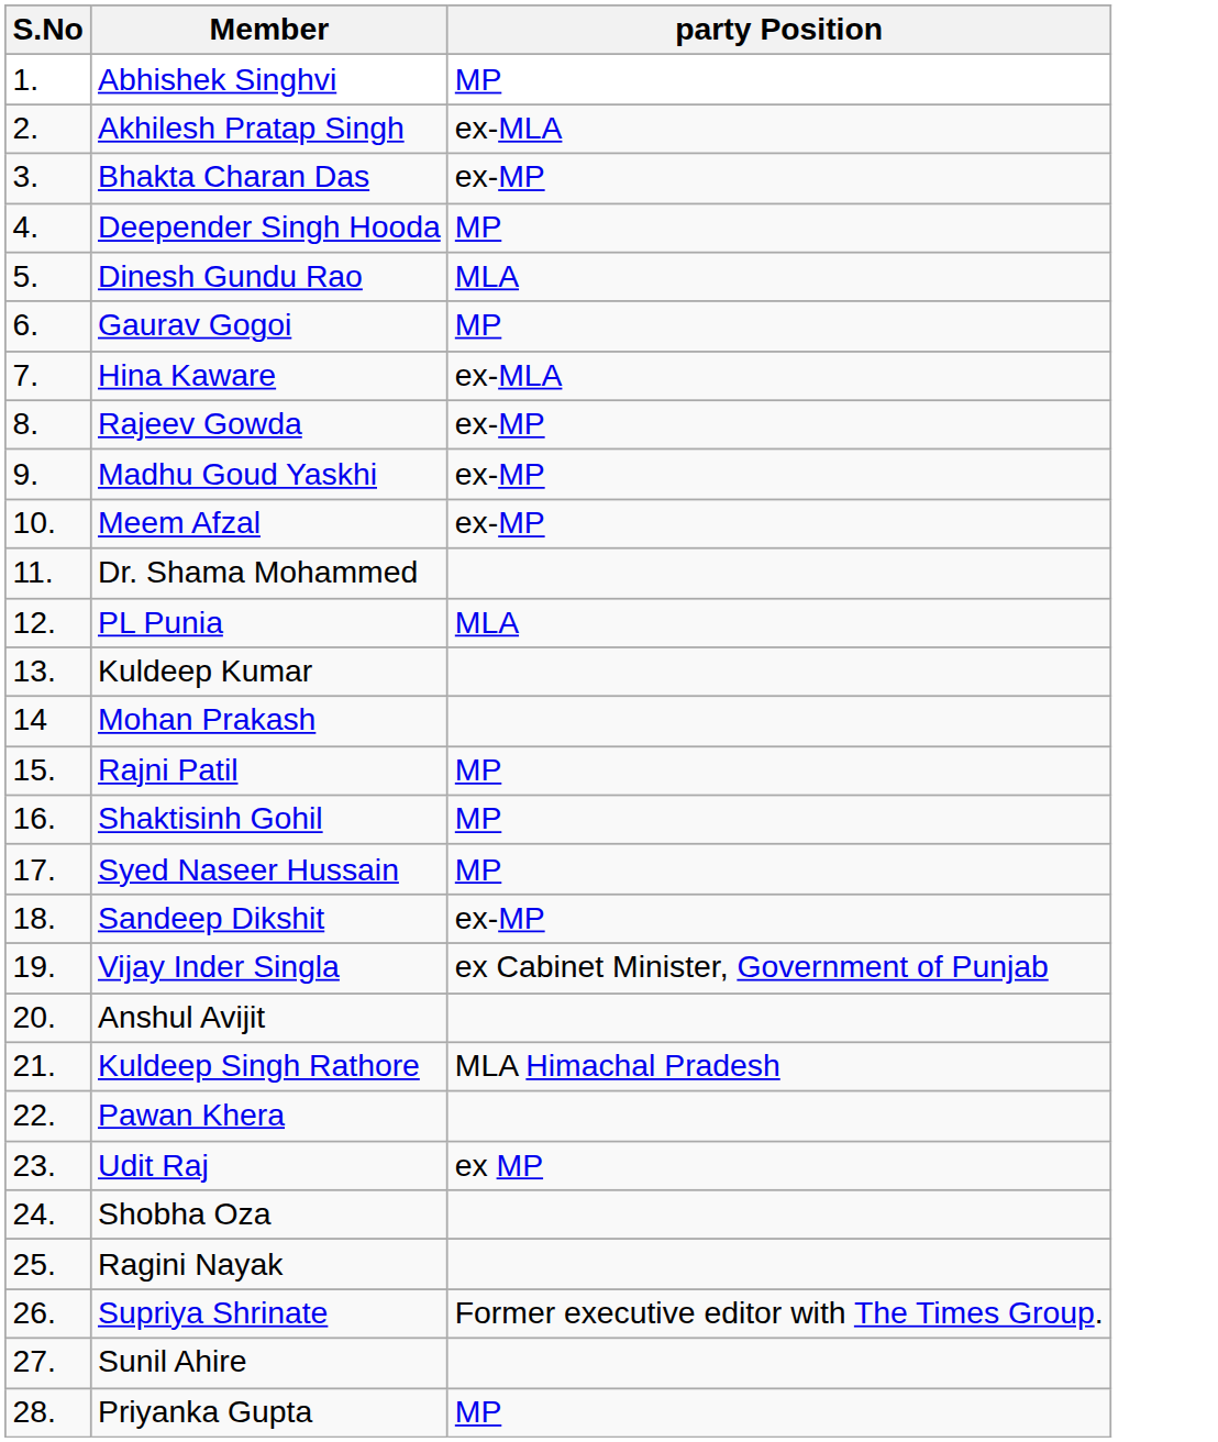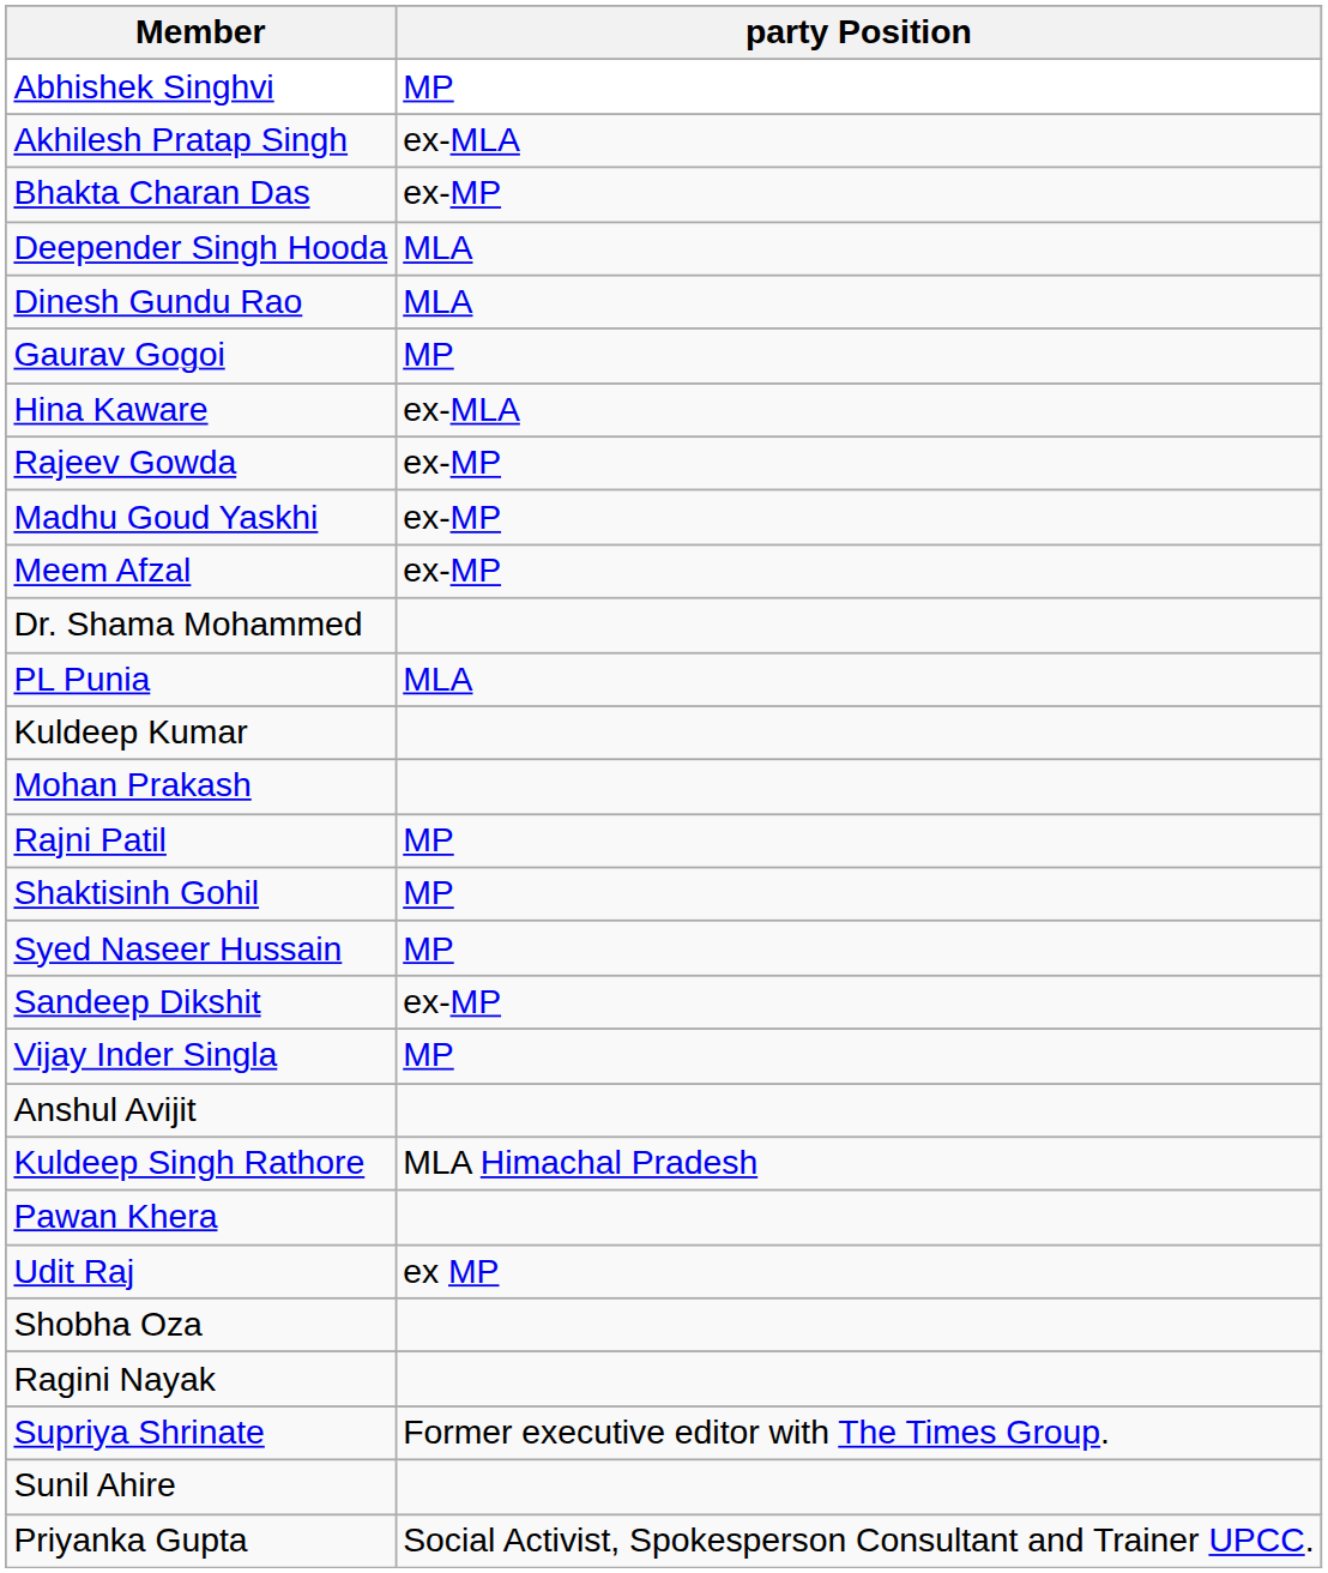- column: S.No | 1. | 2. | 3. | 4. | 5. | 6. | 7. | 8. | 9. | 10. | 11. | 12. | 13. | 14 | 15. | 16. | 17. | 18. | 19. | 20. | 21. | 22. | 23. | 24. | 25. | 26. | 27. | 28.
Deepender Singh Hooda | party Position: MP -> MLA
Vijay Inder Singla | party Position: ex Cabinet Minister, Government of Punjab -> MP
Priyanka Gupta | party Position: MP -> Social Activist, Spokesperson Consultant and Trainer UPCC.
